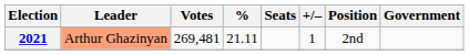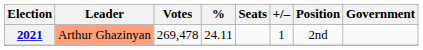2021 | Votes: 269,481 -> 269,478
2021 | %: 21.11 -> 24.11
